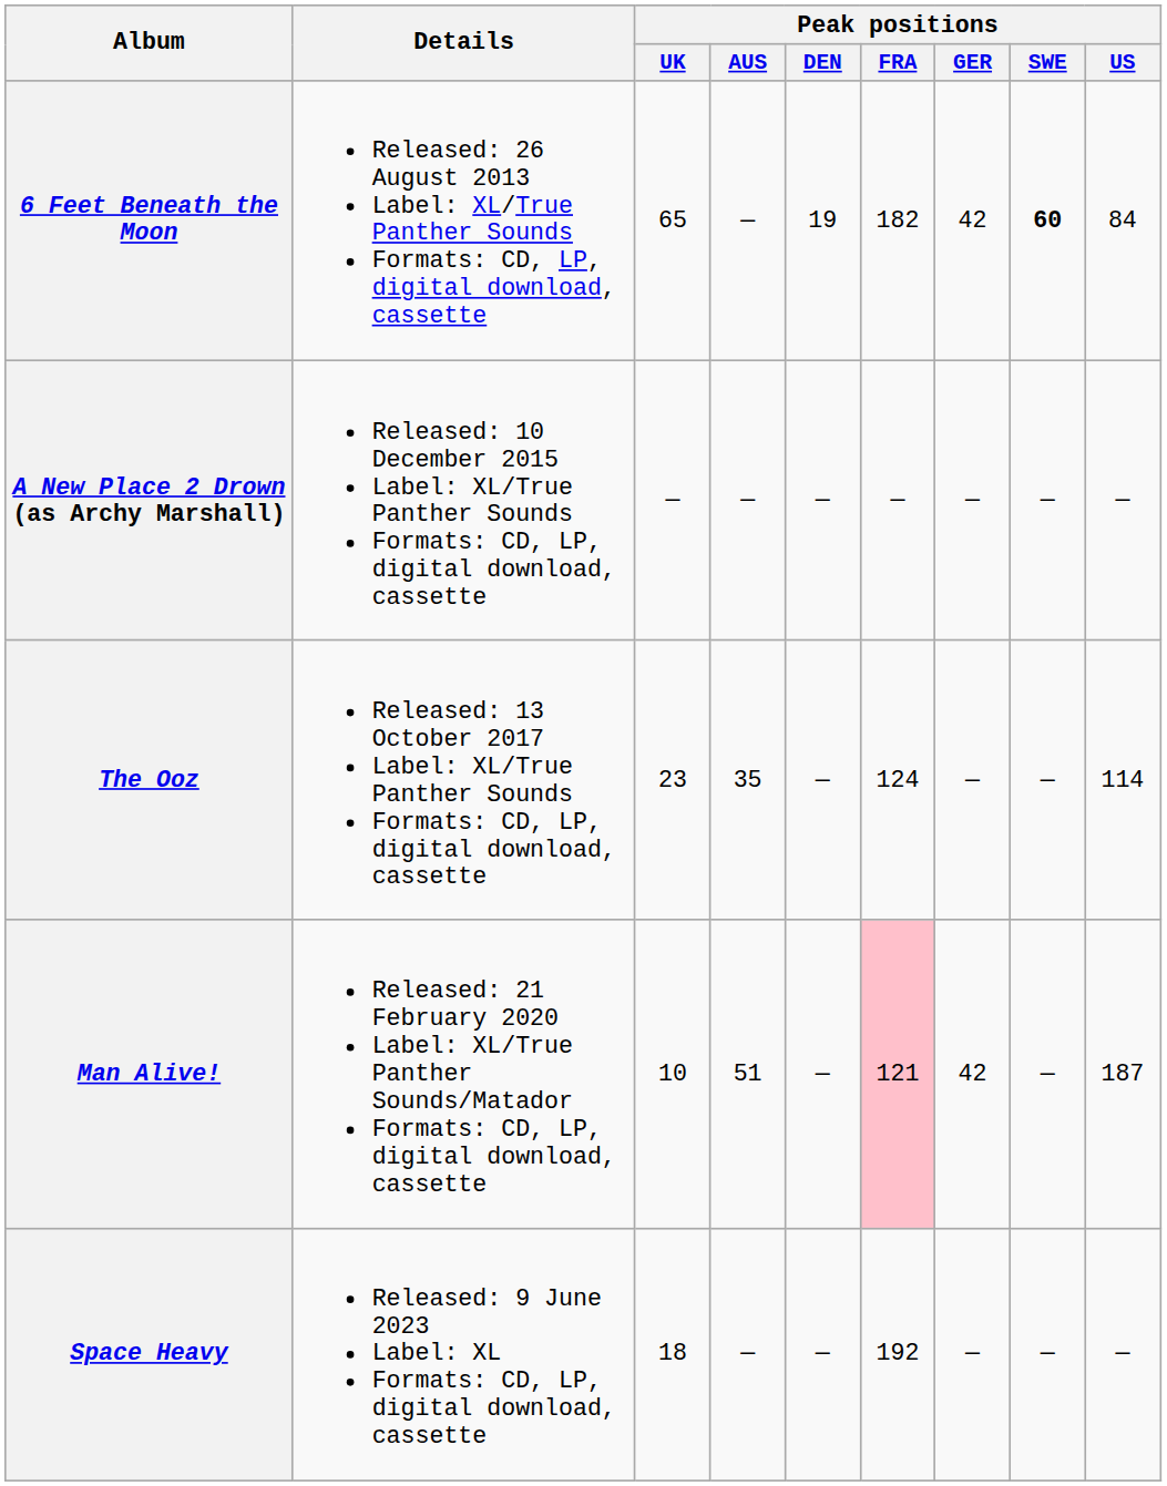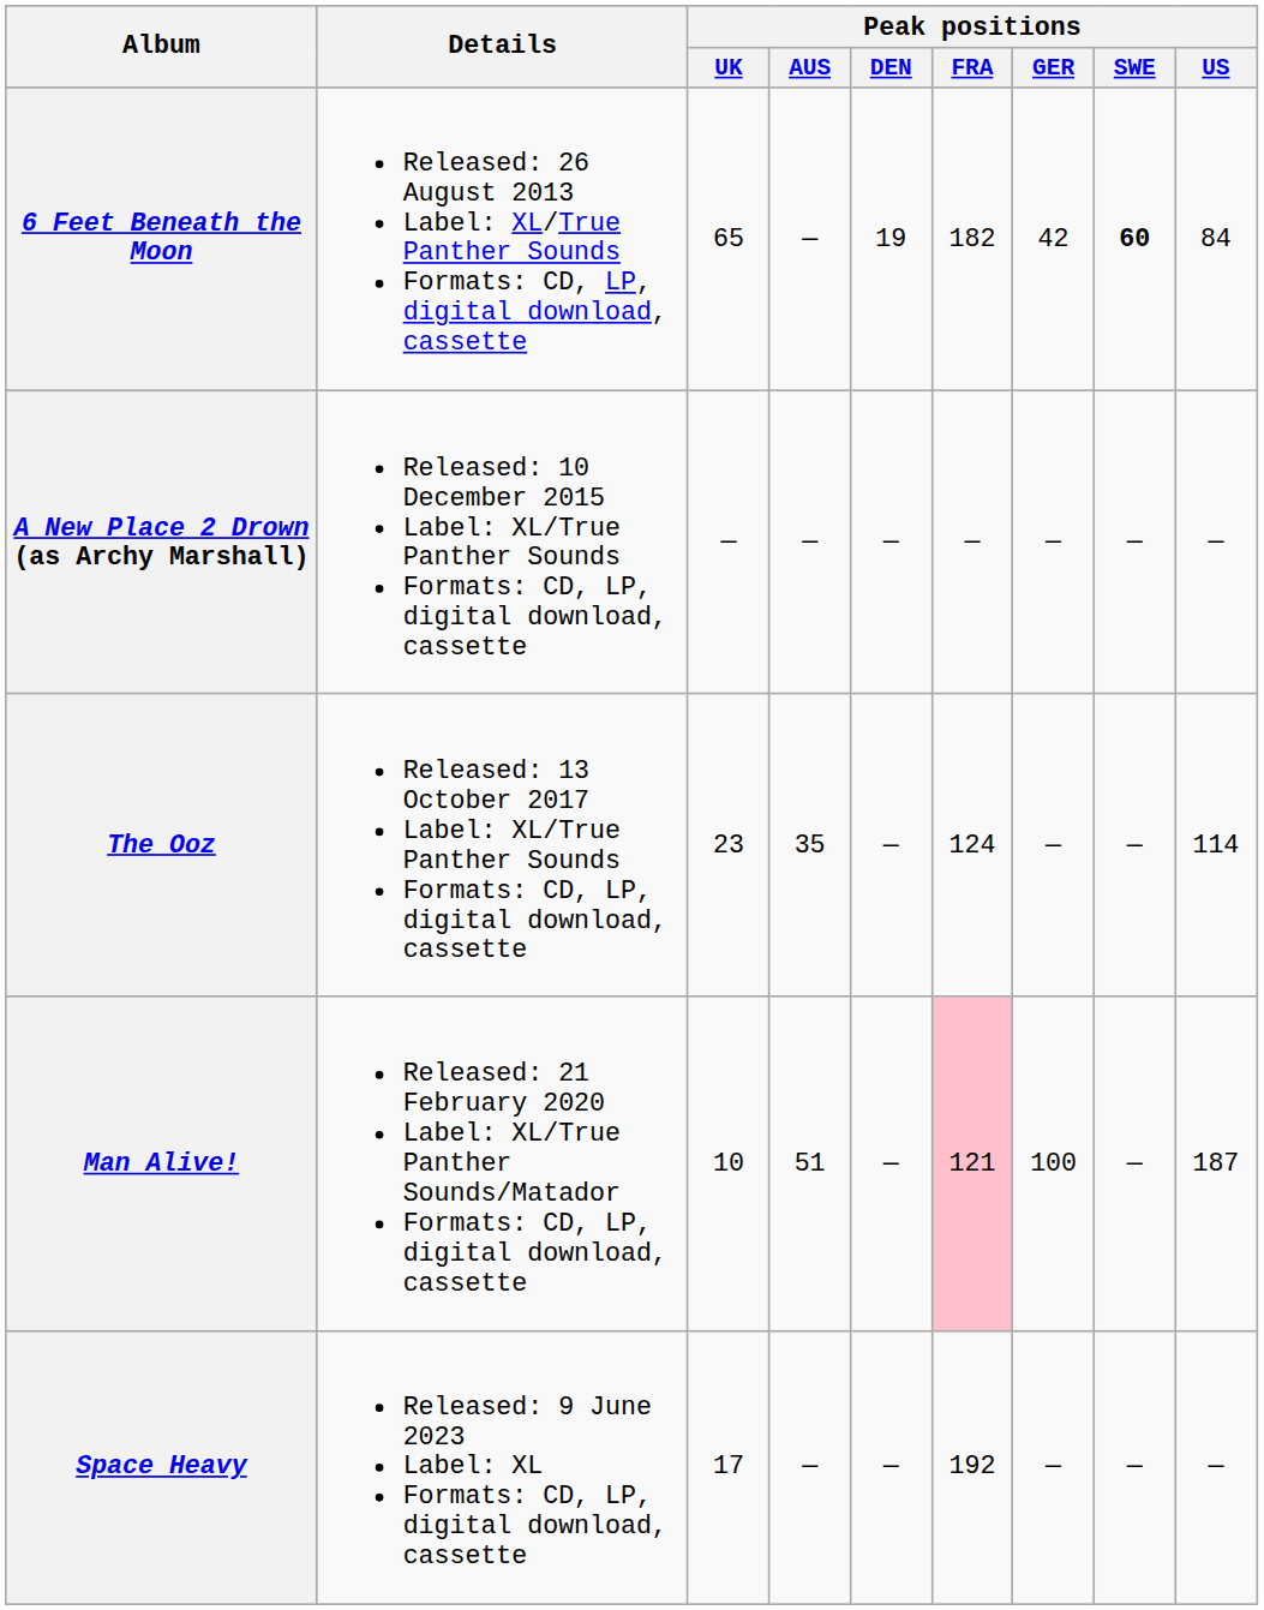Man Alive! | Peak positions / GER: 42 -> 100
Space Heavy | Peak positions / UK: 18 -> 17
